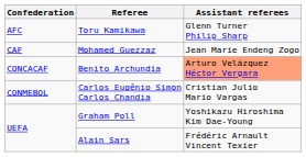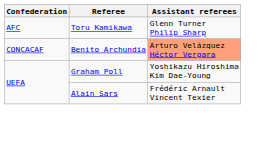- row: CAF | Mohamed Guezzaz | Jean Marie Endeng Zogo
- row: CONMEBOL | Carlos Eugênio Simon Carlos Chandia | Cristian Julio Mario Vargas
